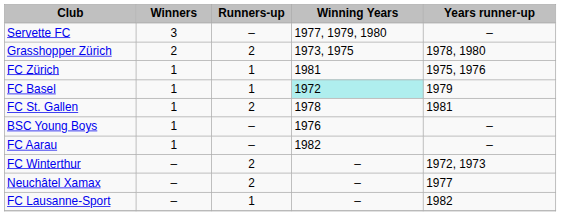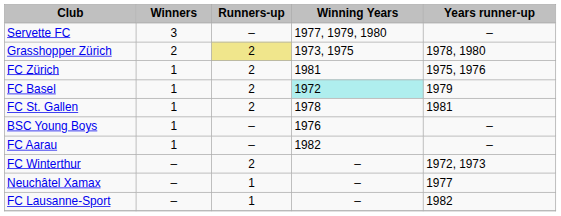Grasshopper Zürich | Runners-up: no background -> khaki background
FC Zürich | Runners-up: 1 -> 2
FC Basel | Runners-up: 1 -> 2
Neuchâtel Xamax | Runners-up: 2 -> 1
